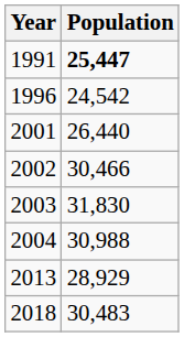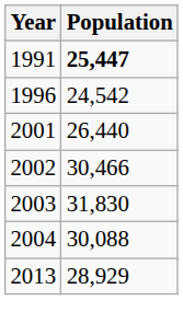2004 | Population: 30,988 -> 30,088
- row: 2018 | 30,483
